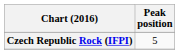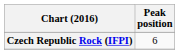Czech Republic Rock (IFPI) | Peak position: 5 -> 6
